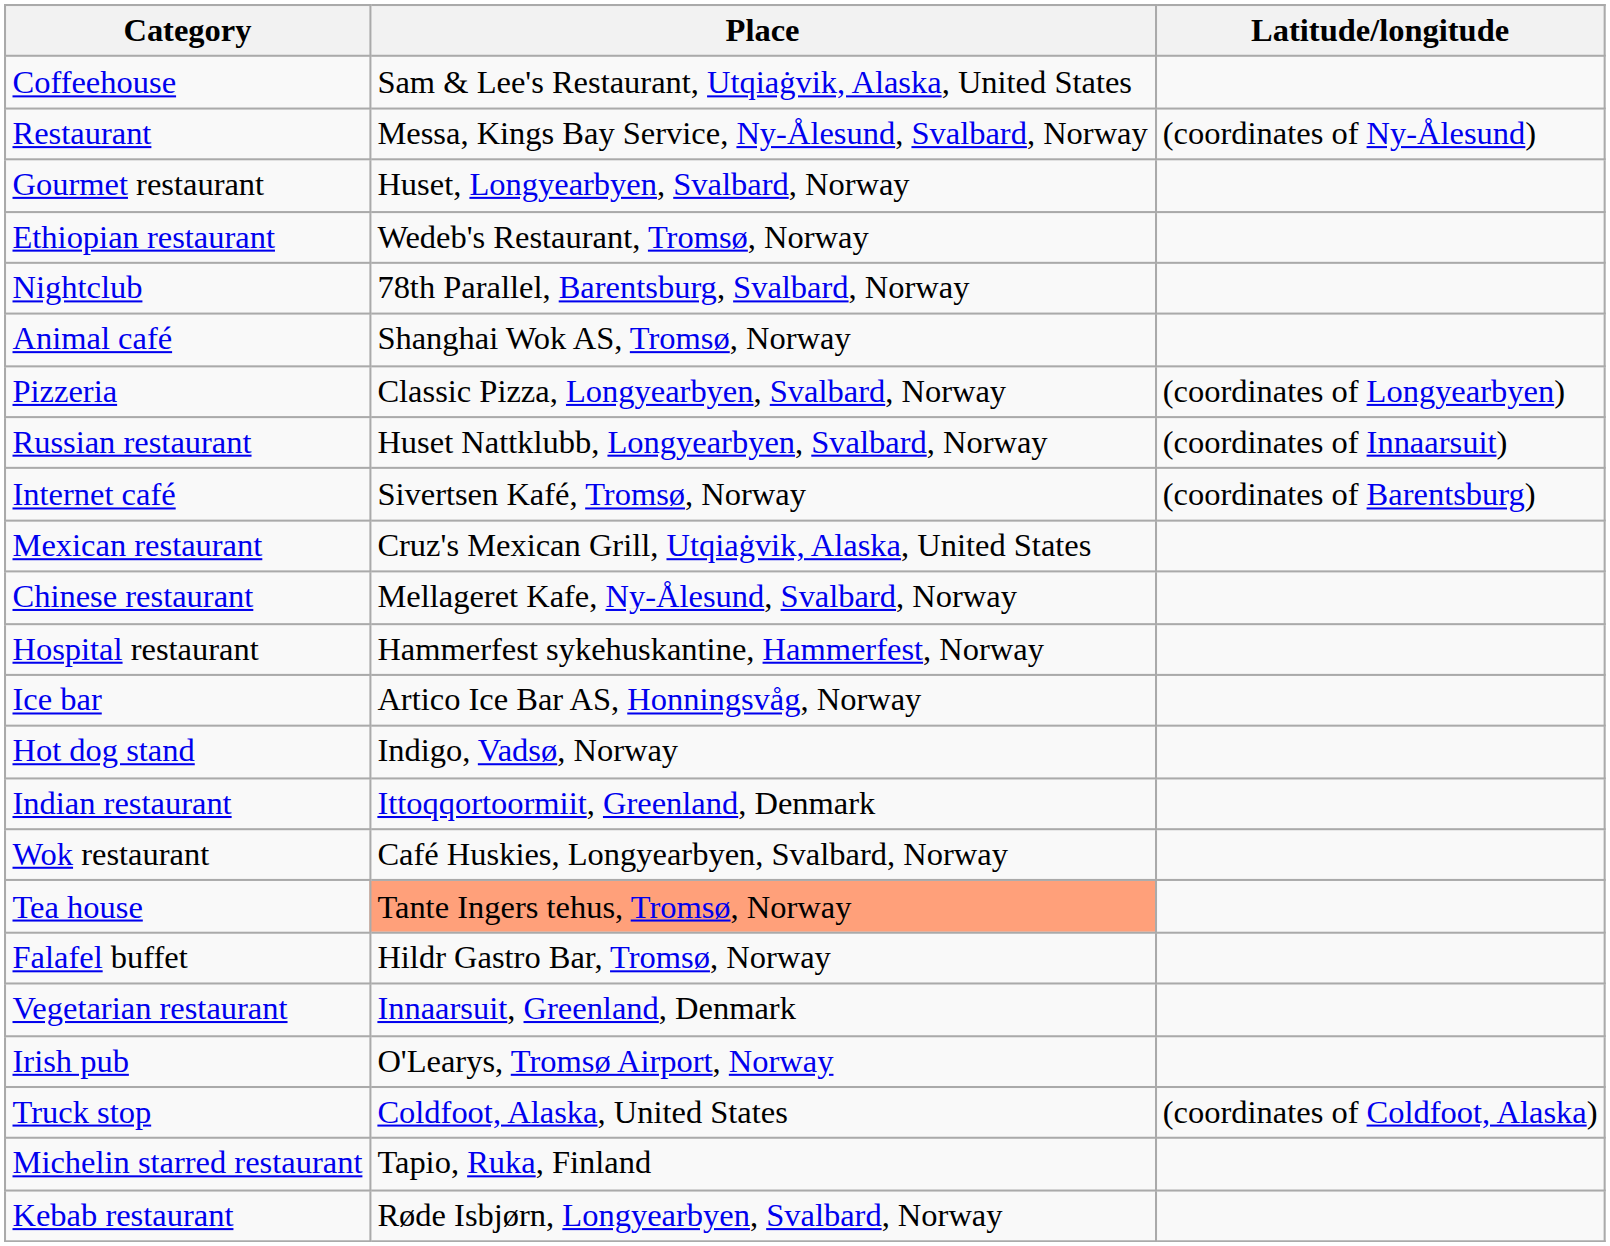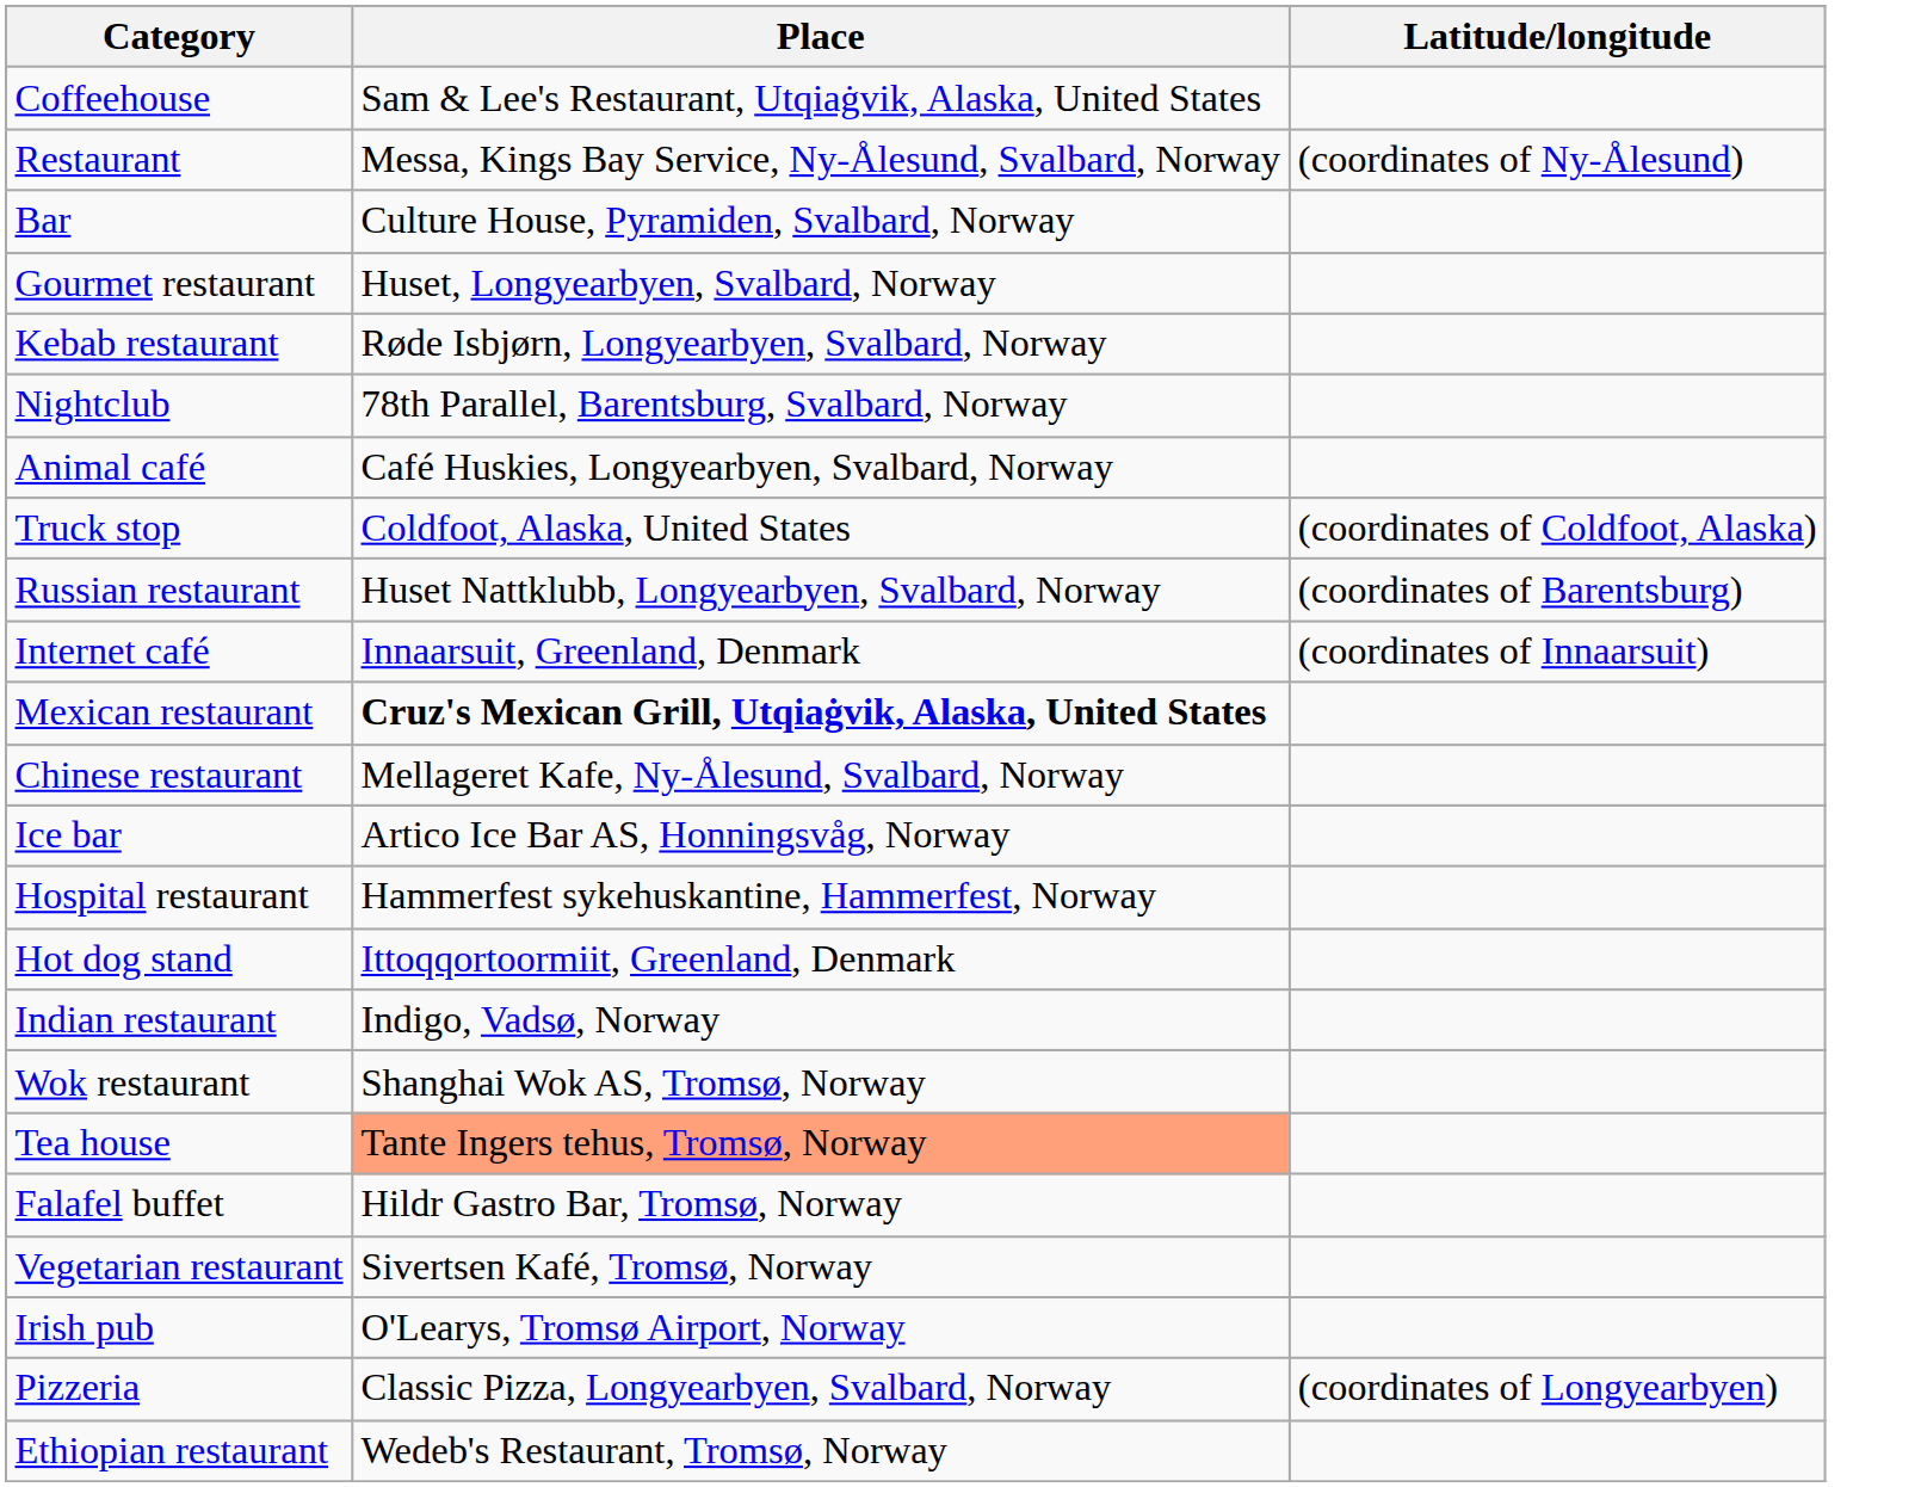+ row: Bar | Culture House, Pyramiden, Svalbard, Norway
rows swapped: Kebab restaurant <-> Ethiopian restaurant
Animal café | Place: Shanghai Wok AS, Tromsø, Norway -> Café Huskies, Longyearbyen, Svalbard, Norway
rows swapped: Pizzeria <-> Truck stop
Russian restaurant | Latitude/longitude: (coordinates of Innaarsuit) -> (coordinates of Barentsburg)
Internet café | Place: Sivertsen Kafé, Tromsø, Norway -> Innaarsuit, Greenland, Denmark
Internet café | Latitude/longitude: (coordinates of Barentsburg) -> (coordinates of Innaarsuit)
Mexican restaurant | Place: normal -> bold
rows swapped: Ice bar <-> Hospital restaurant
Hot dog stand | Place: Indigo, Vadsø, Norway -> Ittoqqortoormiit, Greenland, Denmark
Indian restaurant | Place: Ittoqqortoormiit, Greenland, Denmark -> Indigo, Vadsø, Norway
Wok restaurant | Place: Café Huskies, Longyearbyen, Svalbard, Norway -> Shanghai Wok AS, Tromsø, Norway
Vegetarian restaurant | Place: Innaarsuit, Greenland, Denmark -> Sivertsen Kafé, Tromsø, Norway
- row: Michelin starred restaurant | Tapio, Ruka, Finland
